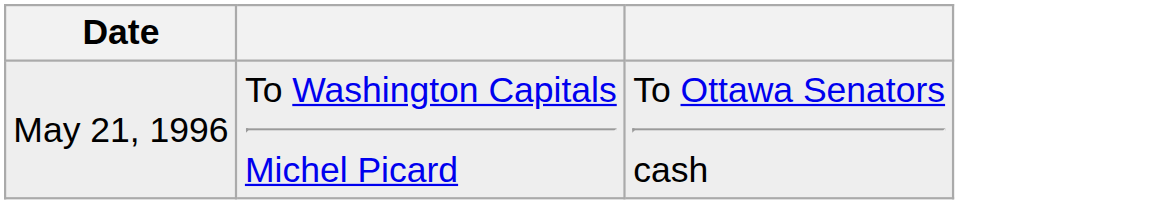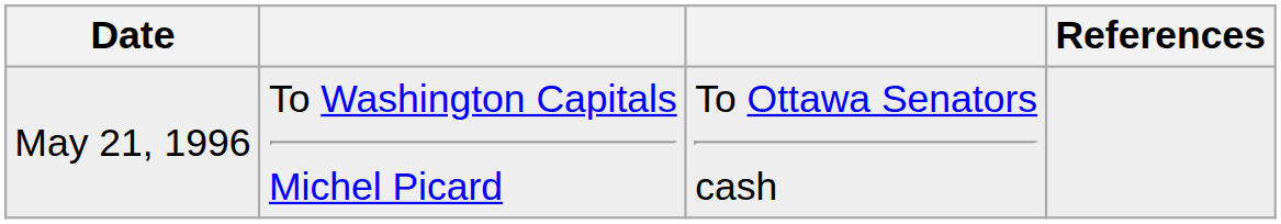+ column: References
